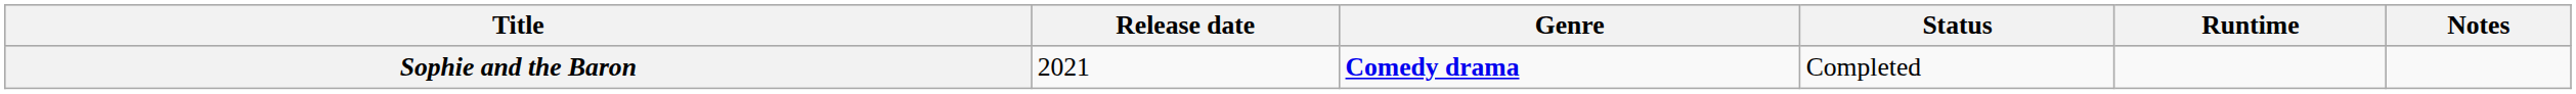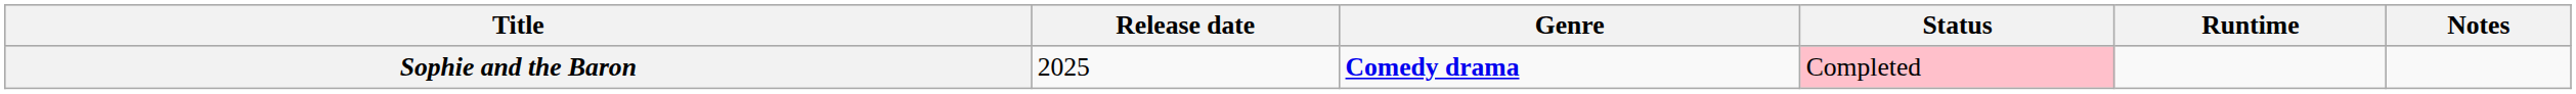Sophie and the Baron | Release date: 2021 -> 2025
Sophie and the Baron | Status: no background -> pink background
